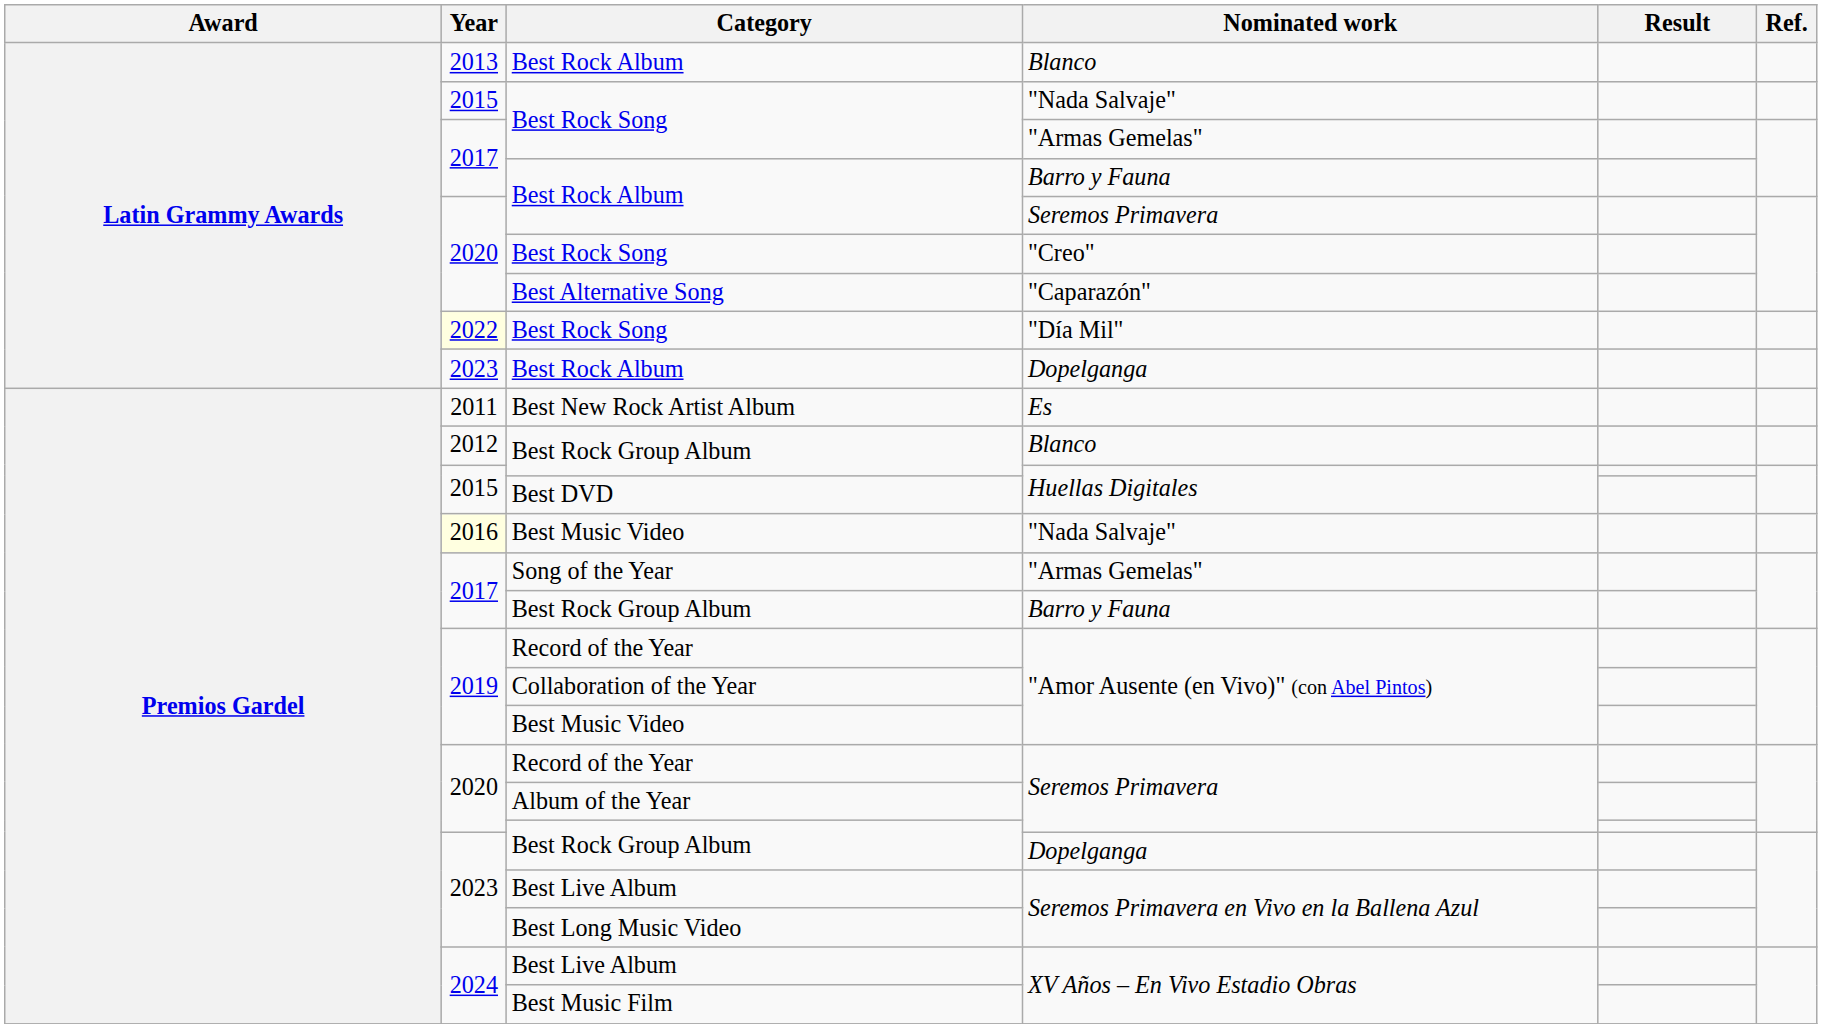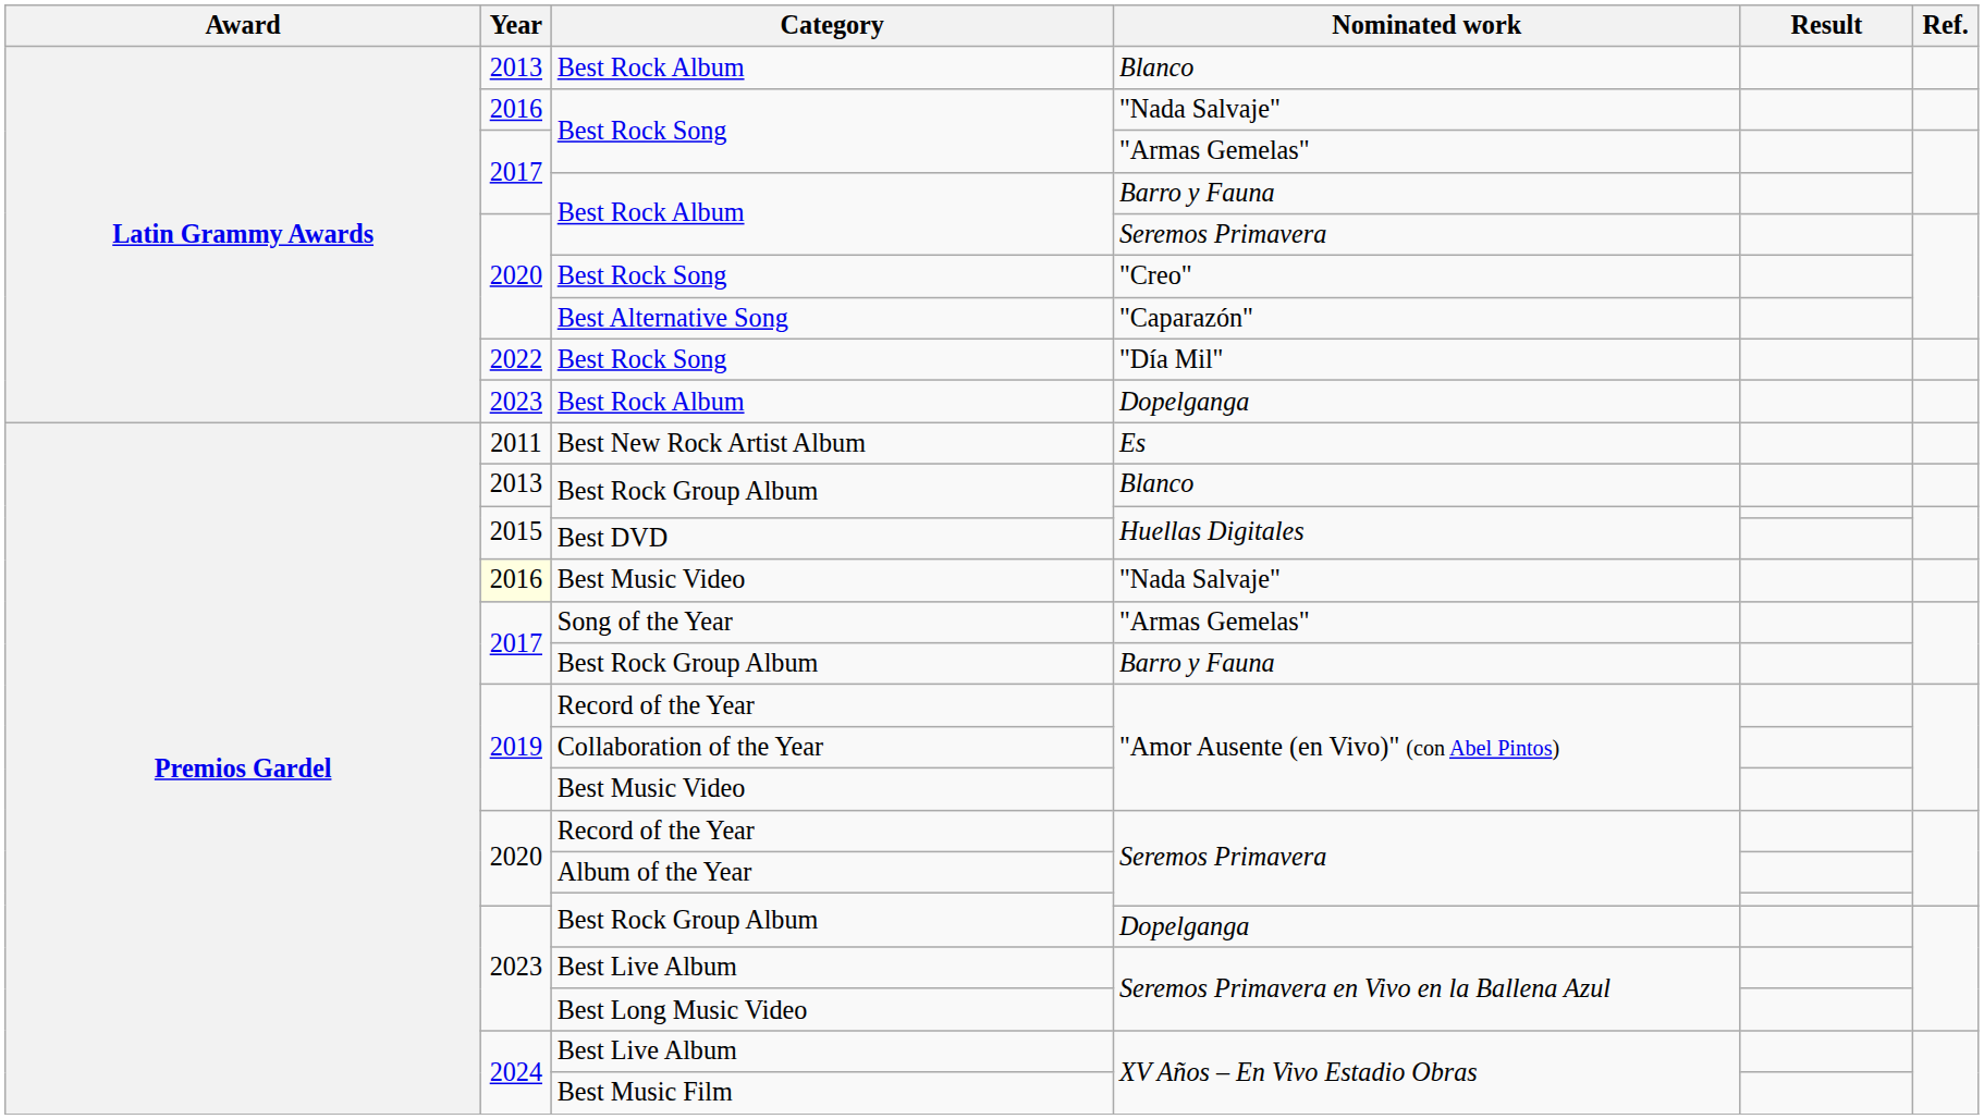Best Rock Song / "Nada Salvaje" | Year: 2015 -> 2016
Best Rock Song / "Día Mil" | Year: lightyellow background -> no background
Best Rock Group Album / Blanco | Year: 2012 -> 2013
